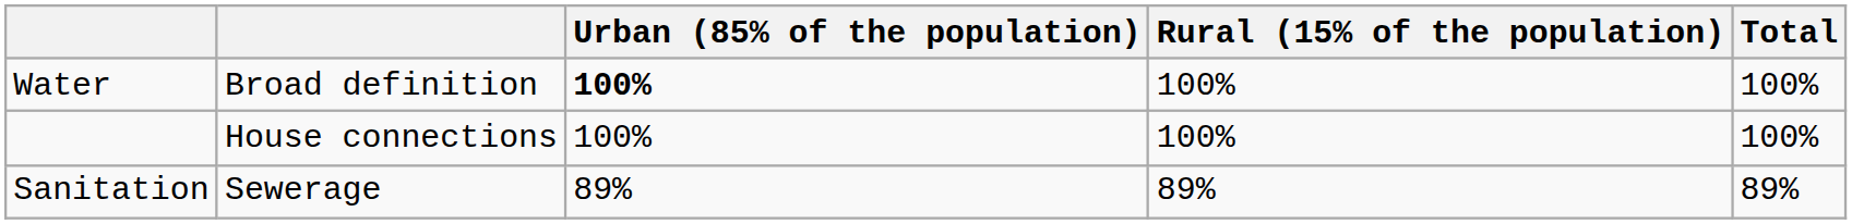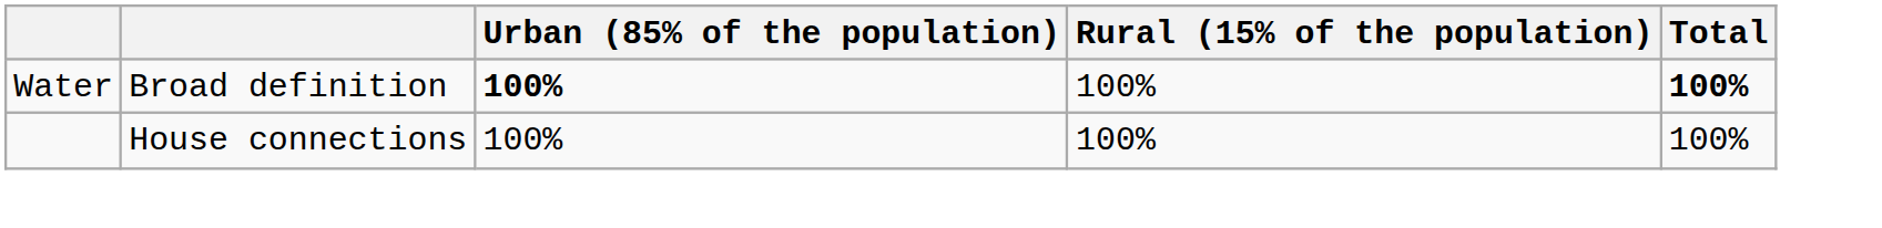Water | Total: normal -> bold
- row: Sanitation | Sewerage | 89% | 89% | 89%
